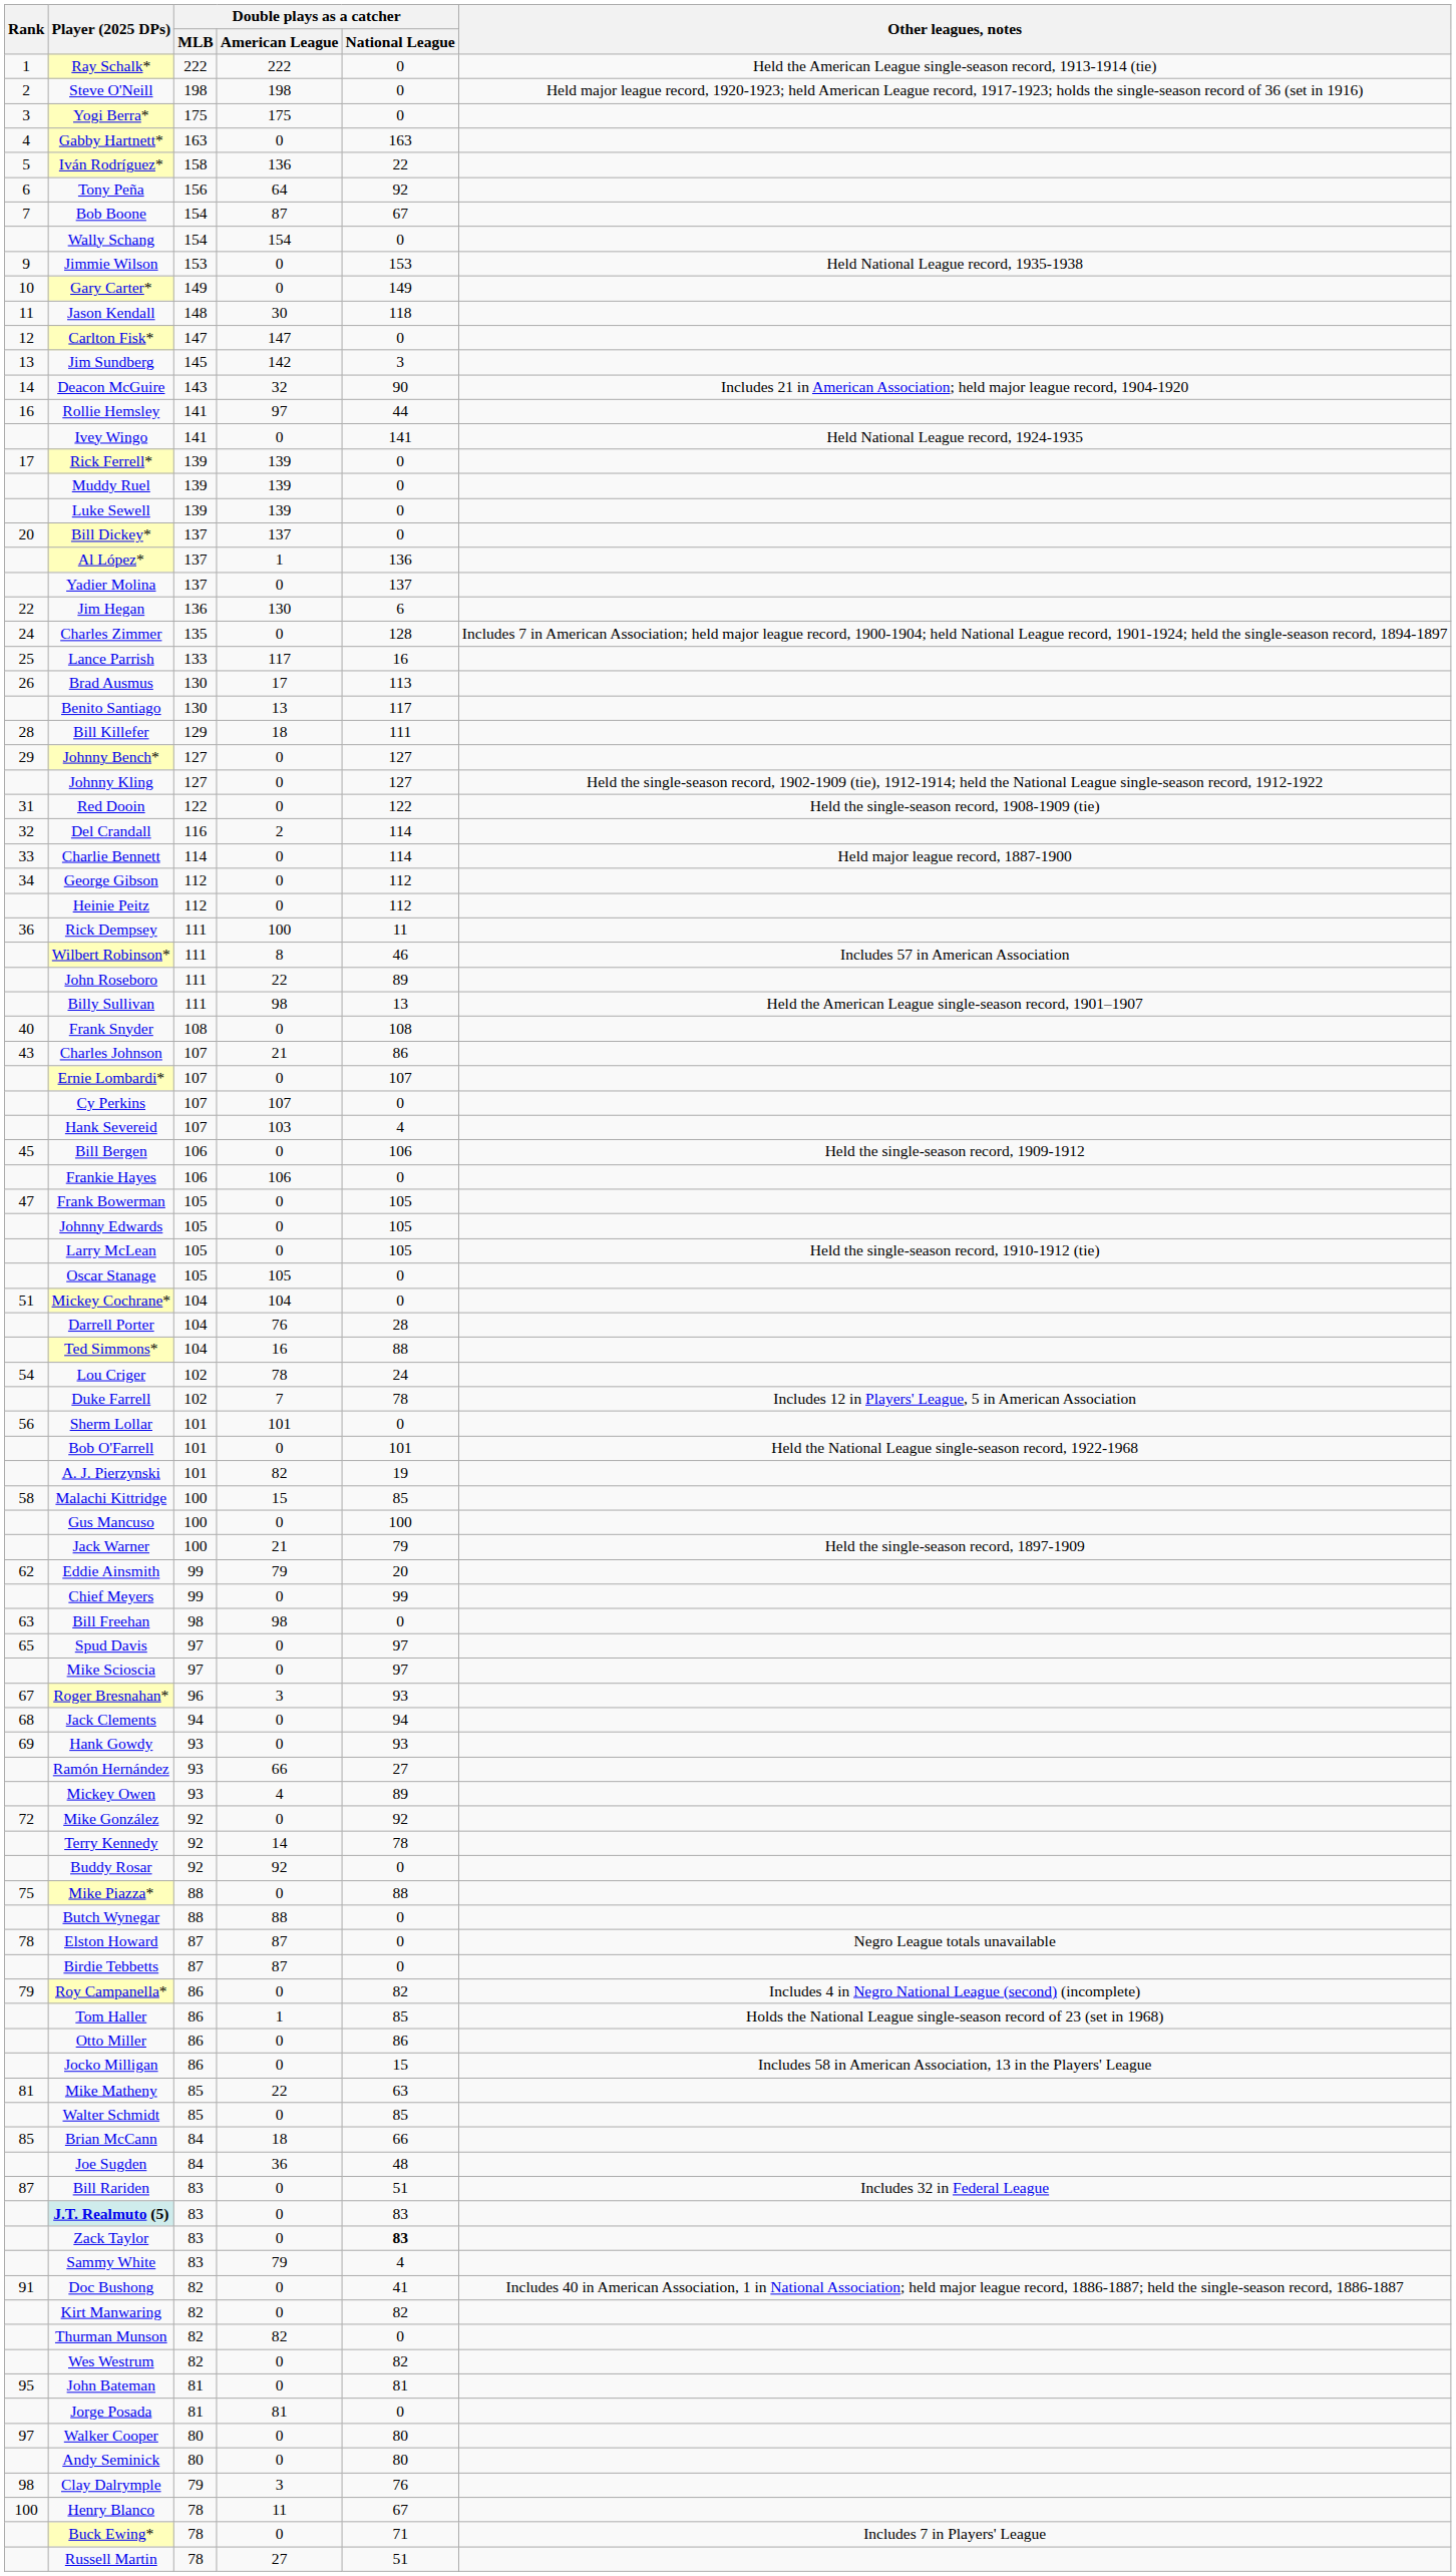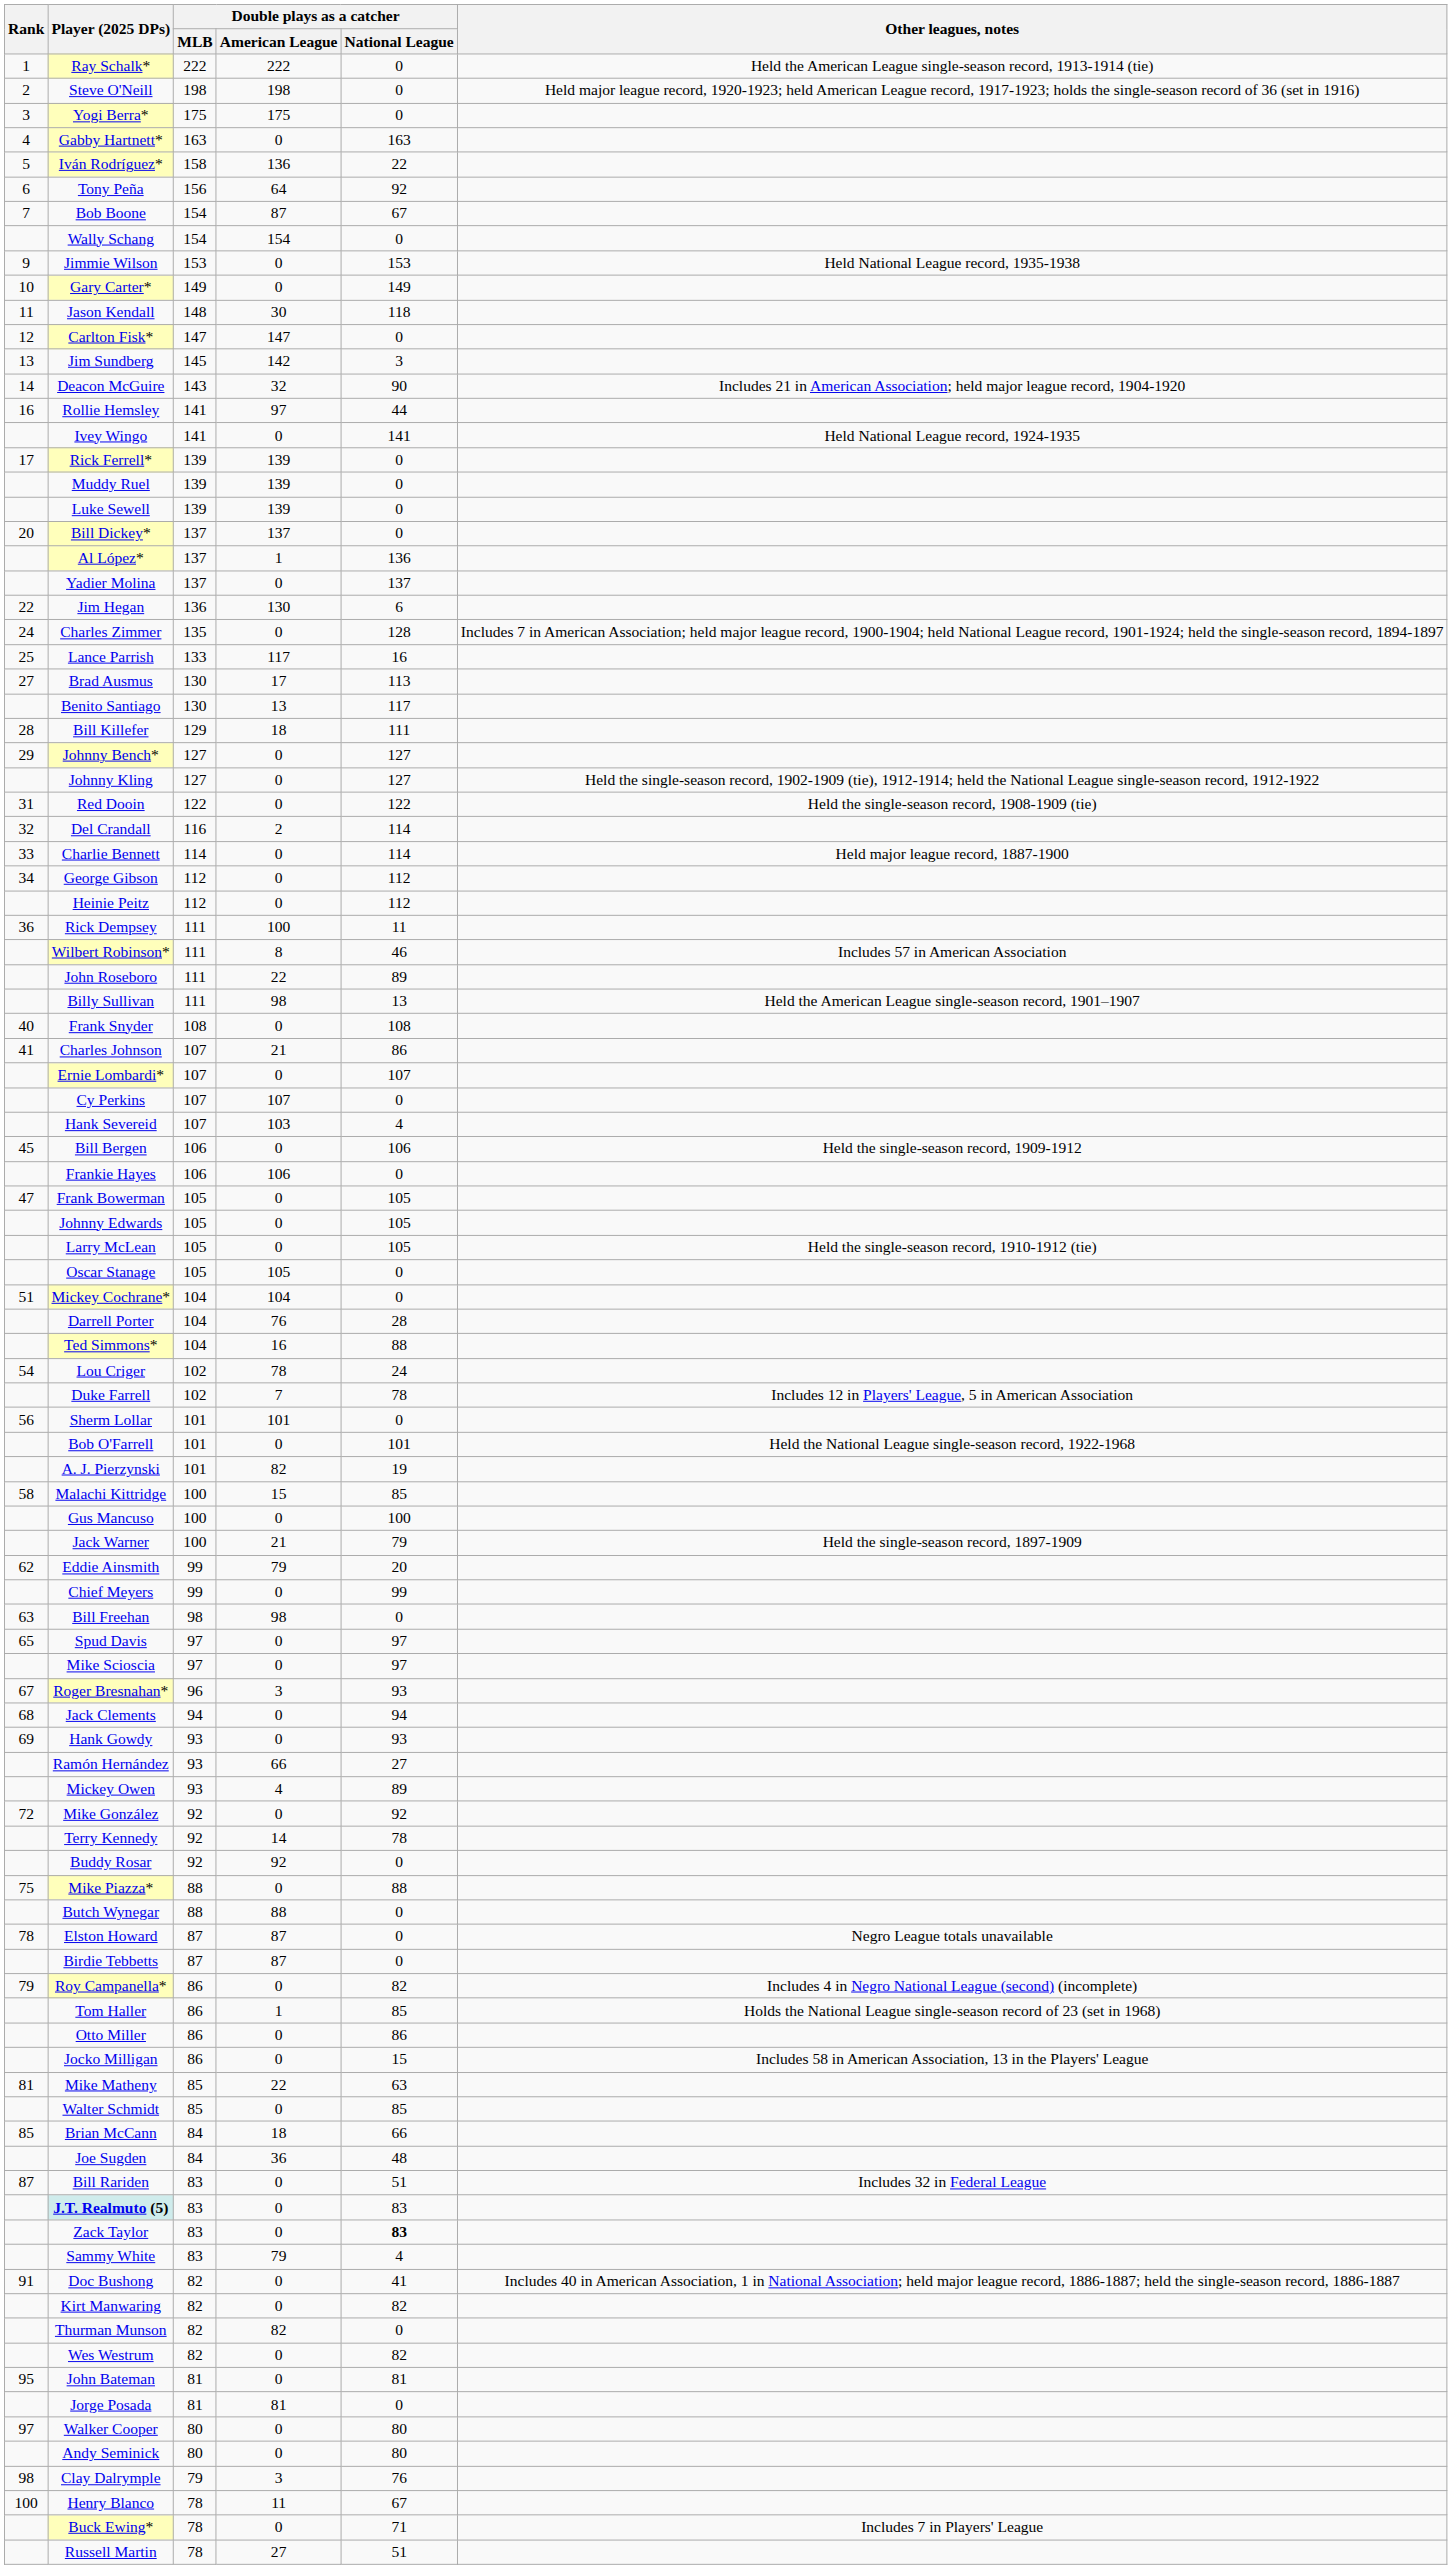Brad Ausmus | Rank: 26 -> 27
Charles Johnson | Rank: 43 -> 41
